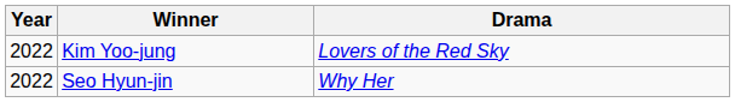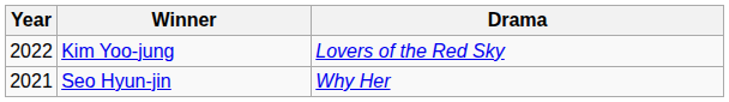Seo Hyun-jin | Year: 2022 -> 2021
